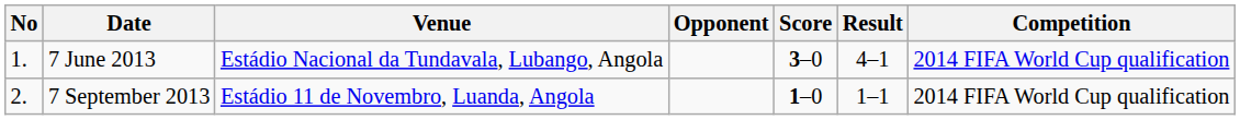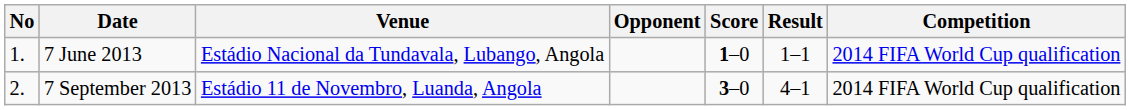7 June 2013 | Score: 3–0 -> 1–0
7 June 2013 | Result: 4–1 -> 1–1
7 September 2013 | Score: 1–0 -> 3–0
7 September 2013 | Result: 1–1 -> 4–1
